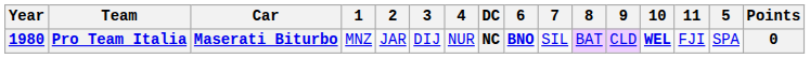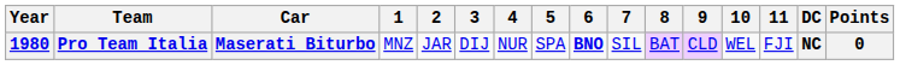columns swapped: 5 <-> DC
Pro Team Italia | 10: bold -> normal
